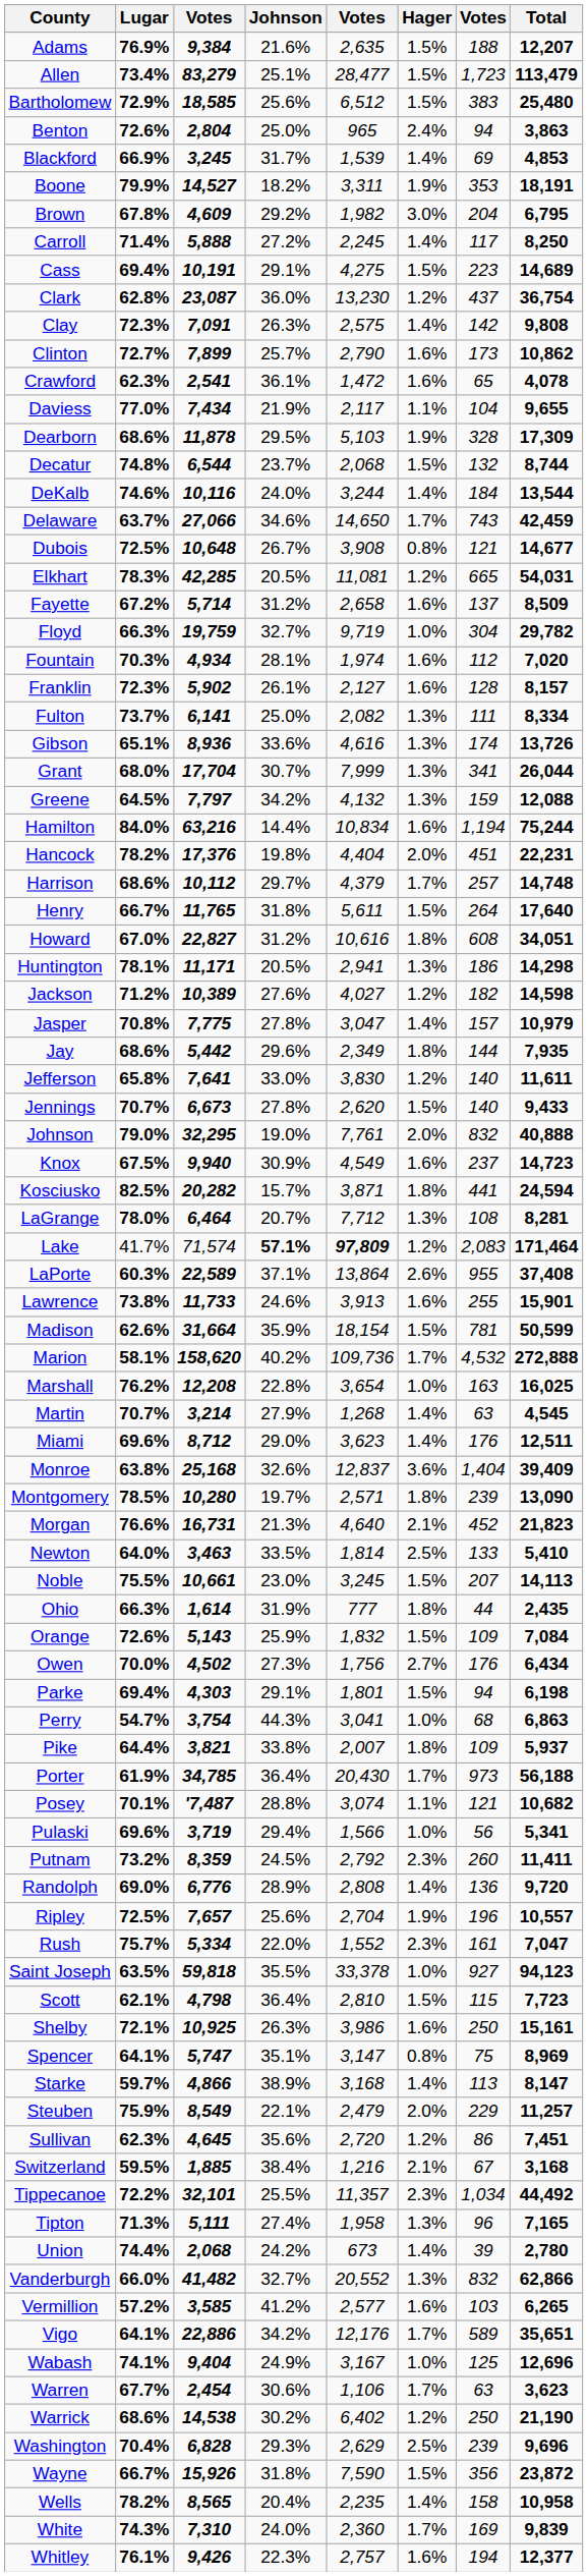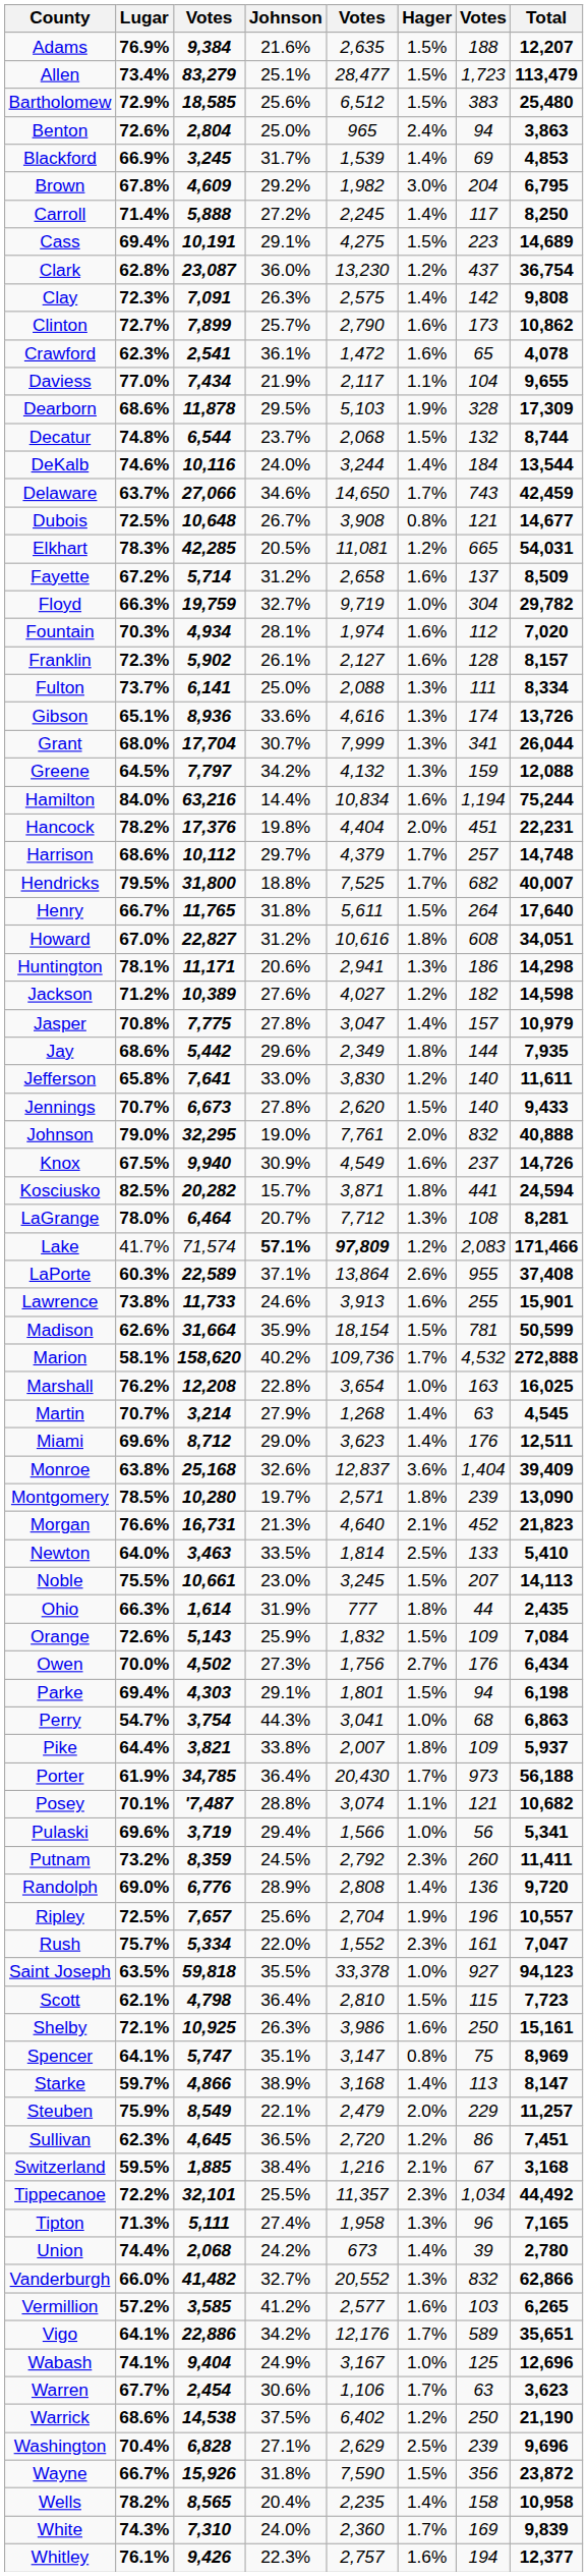- row: Boone | 79.9% | 14,527 | 18.2% | 3,311 | 1.9% | 353 | 18,191
Fulton | column 5: 2,082 -> 2,088
+ row: Hendricks | 79.5% | 31,800 | 18.8% | 7,525 | 1.7% | 682 | 40,007
Huntington | Johnson: 20.5% -> 20.6%
Knox | Total: 14,723 -> 14,726
Lake | Total: 171,464 -> 171,466
Sullivan | Johnson: 35.6% -> 36.5%
Warrick | Johnson: 30.2% -> 37.5%
Washington | Johnson: 29.3% -> 27.1%
